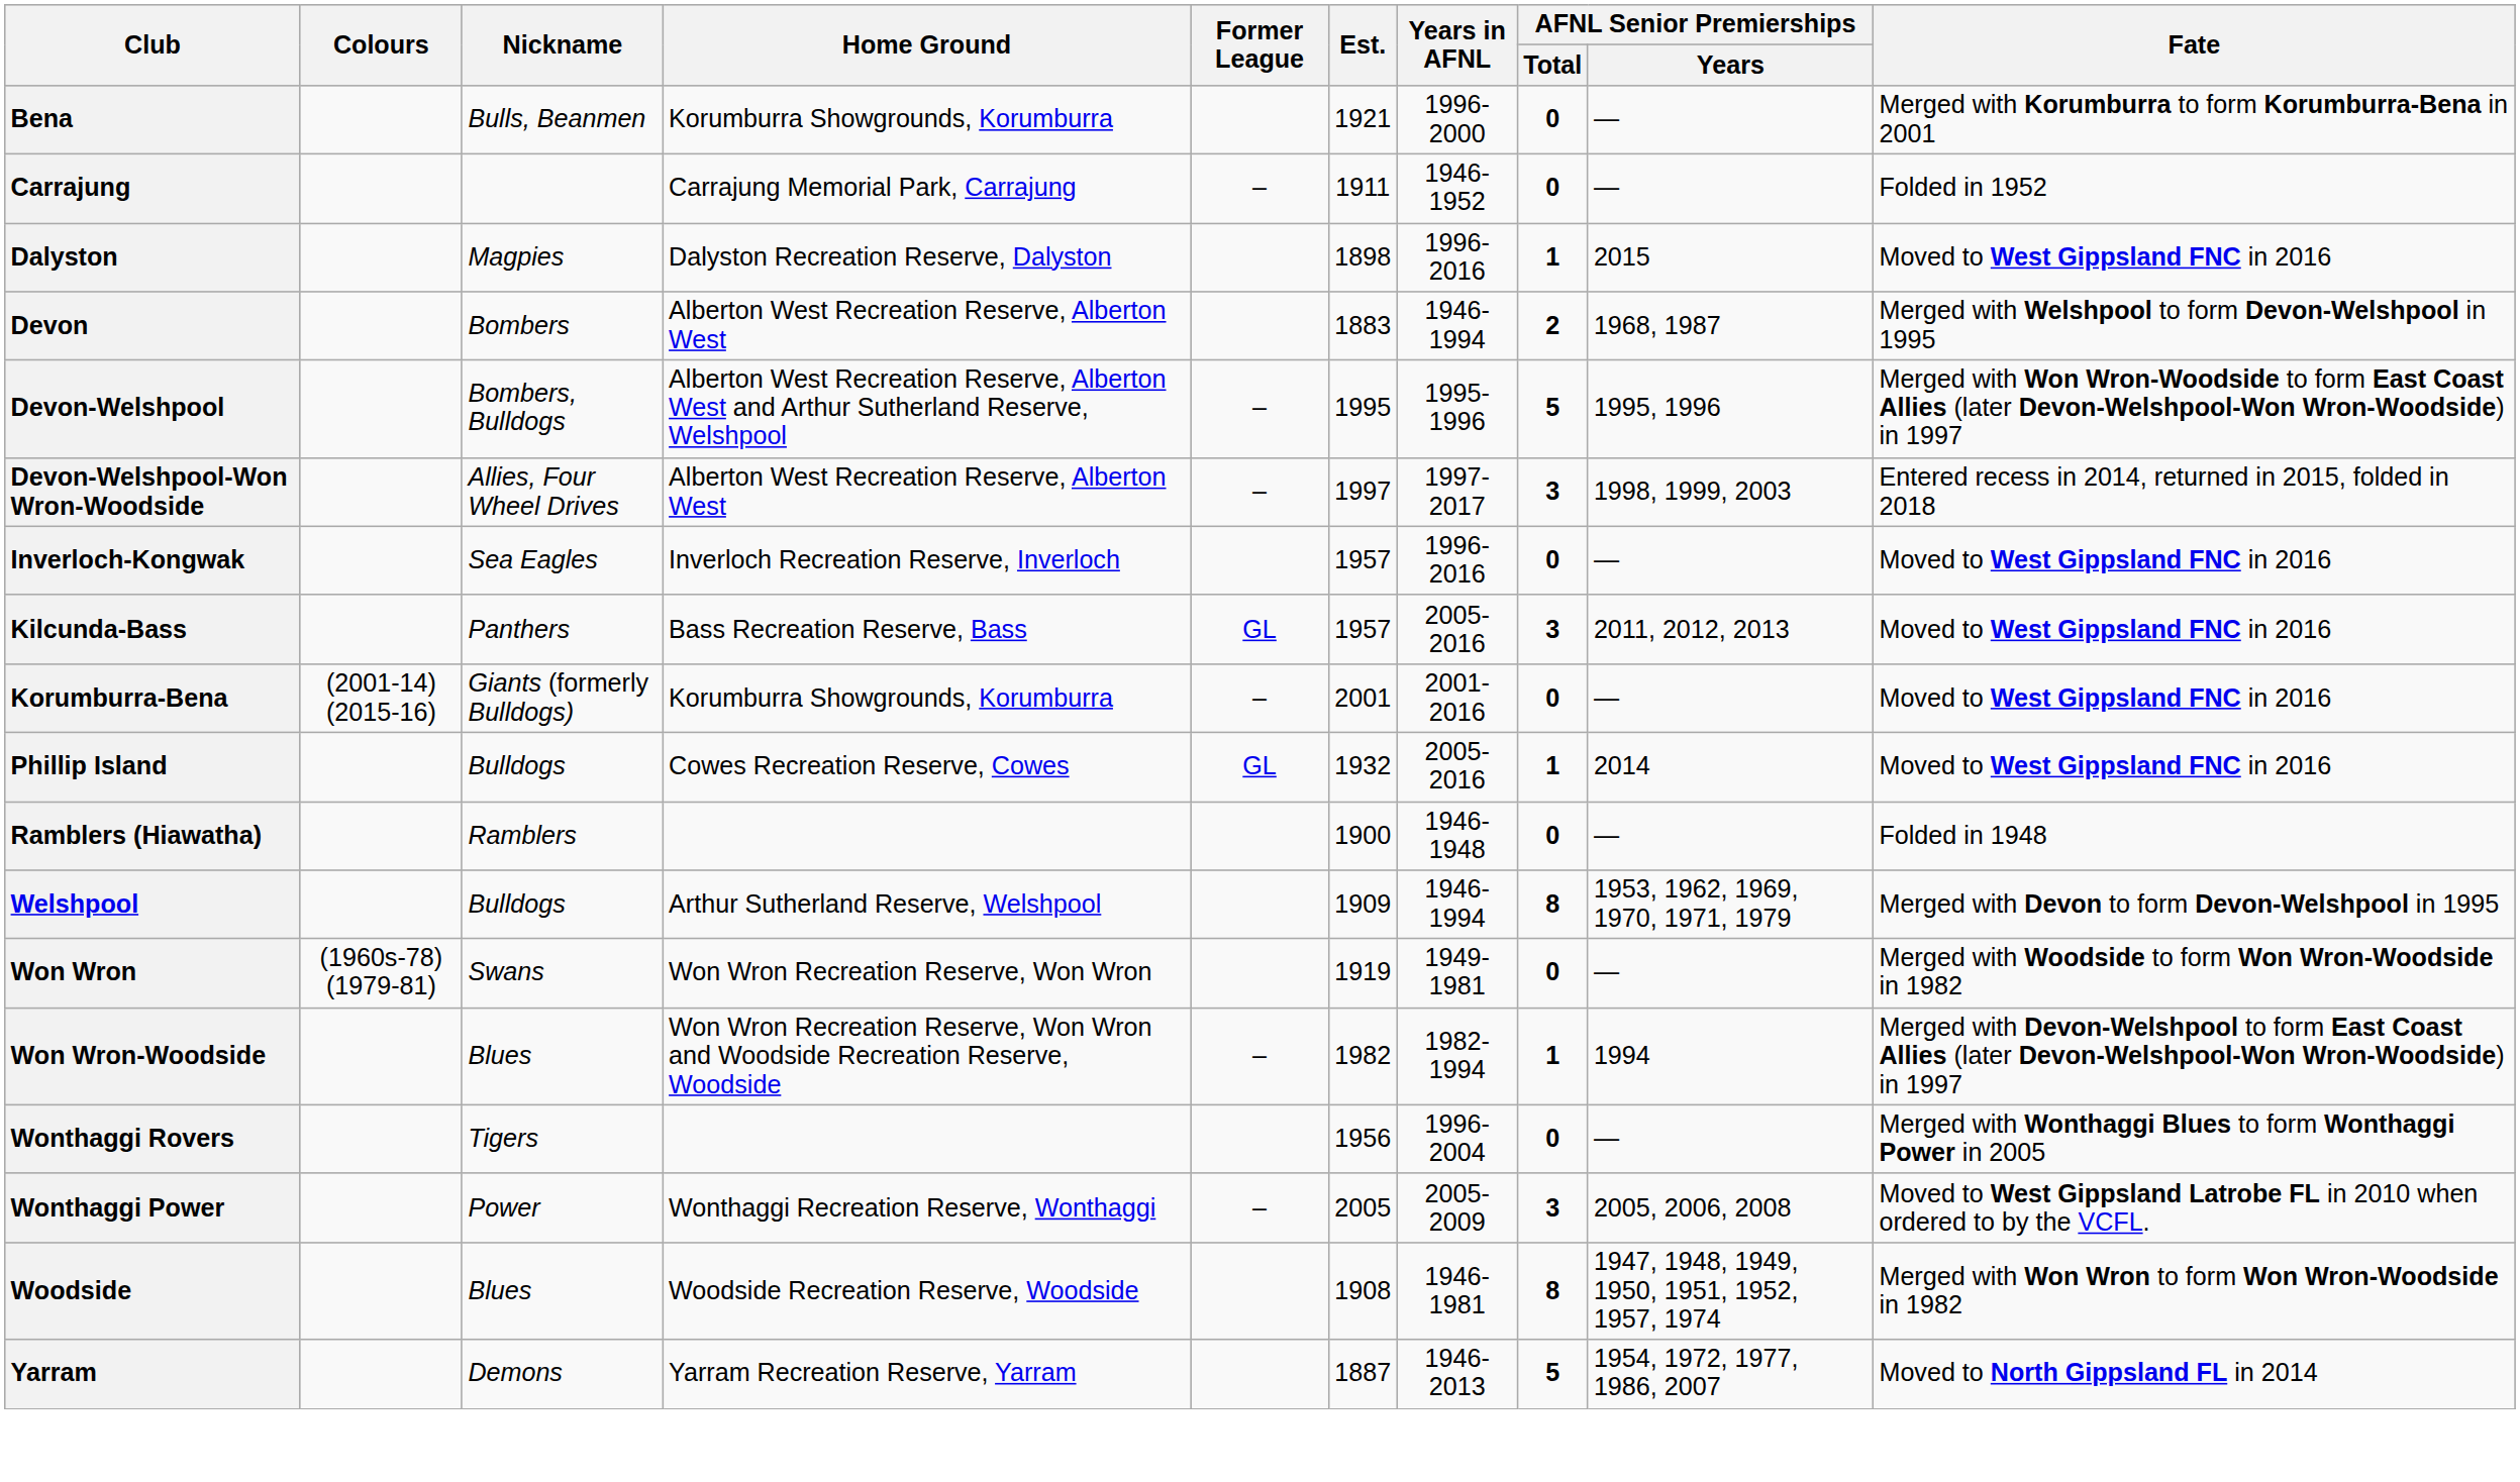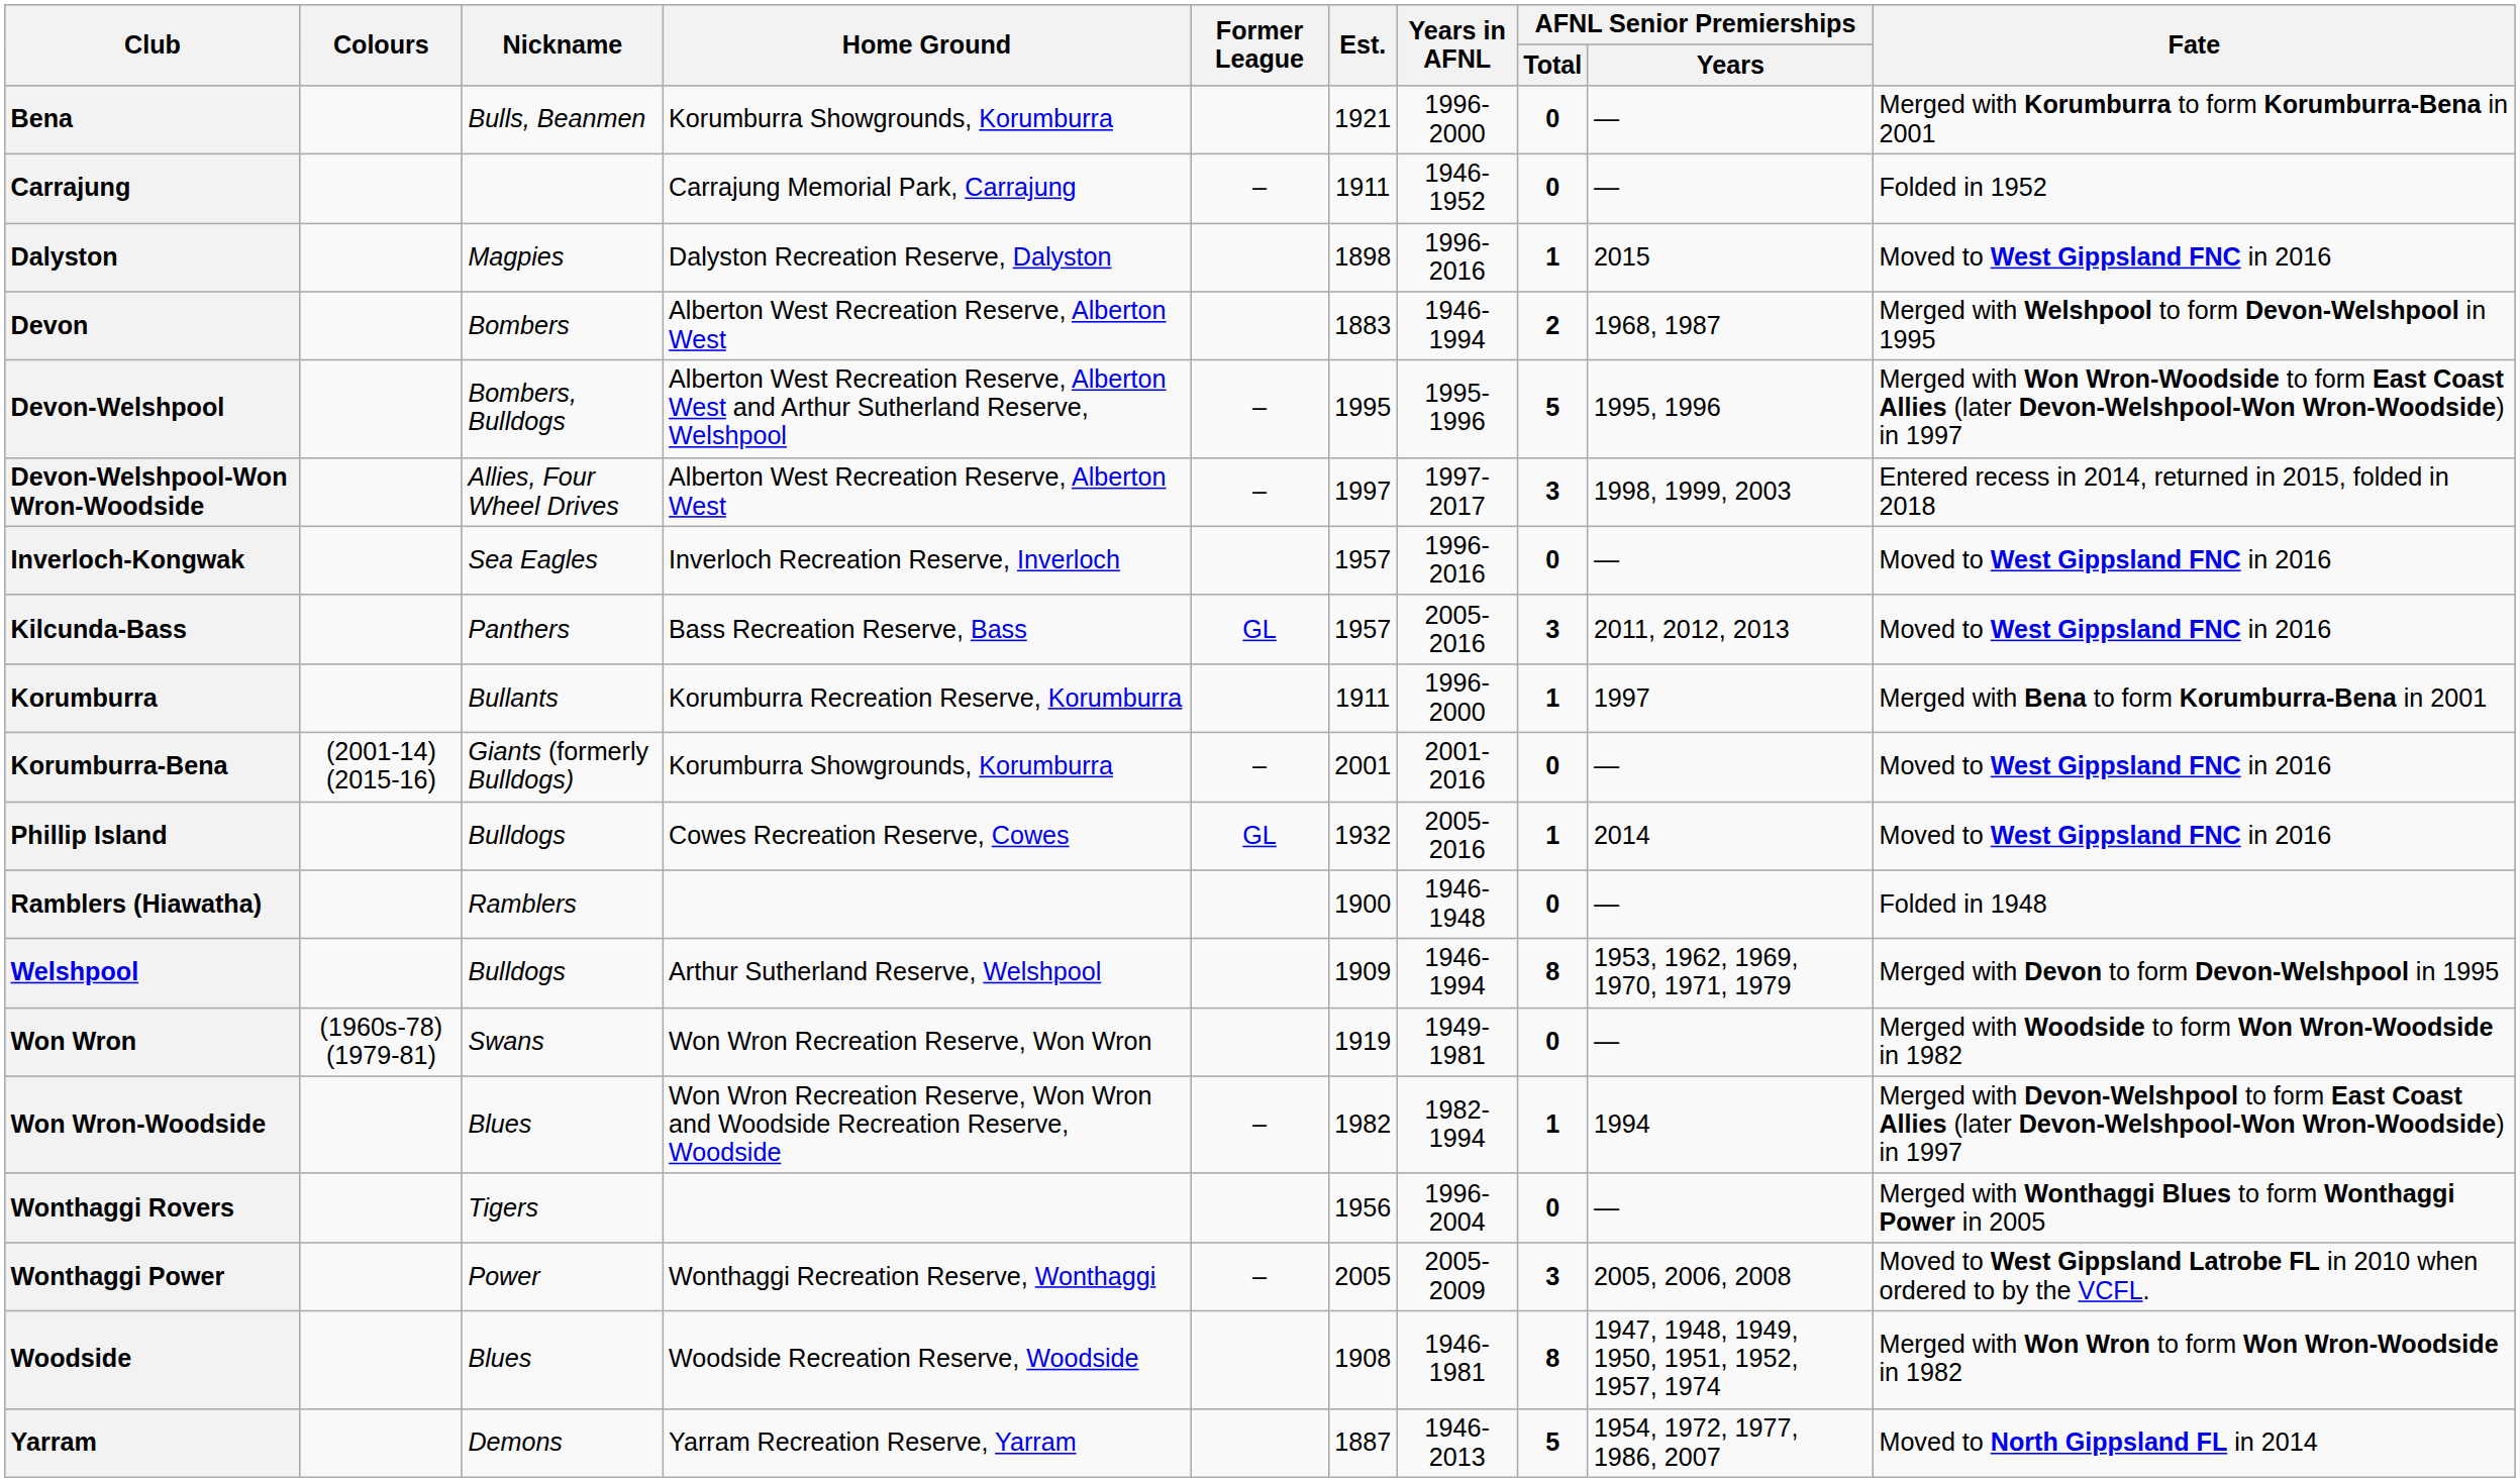+ row: Korumburra | Bullants | Korumburra Recreation Reserve, Korumburra | 1911 | 1996-2000 | 1 | 1997 | Merged with Bena to form Korumburra-Bena in 2001
